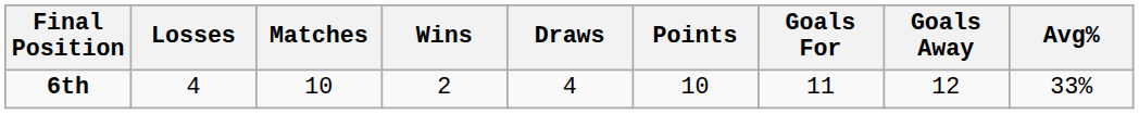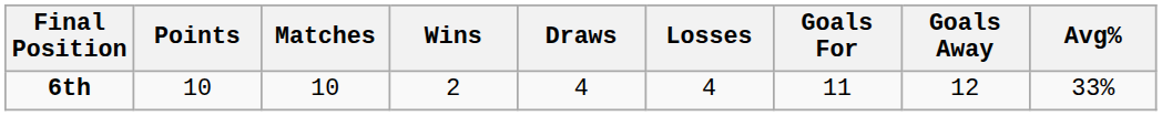columns swapped: Points <-> Losses
